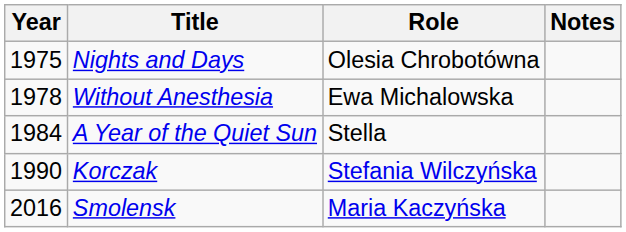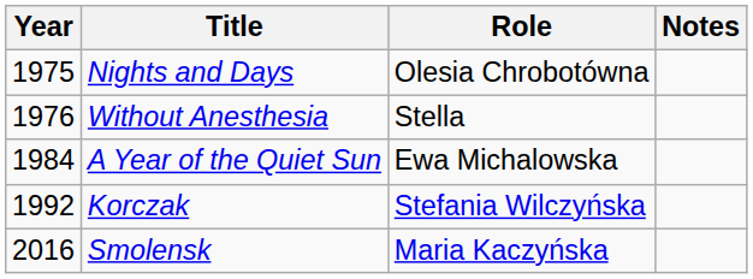Without Anesthesia | Year: 1978 -> 1976
Without Anesthesia | Role: Ewa Michalowska -> Stella
A Year of the Quiet Sun | Role: Stella -> Ewa Michalowska
Korczak | Year: 1990 -> 1992
